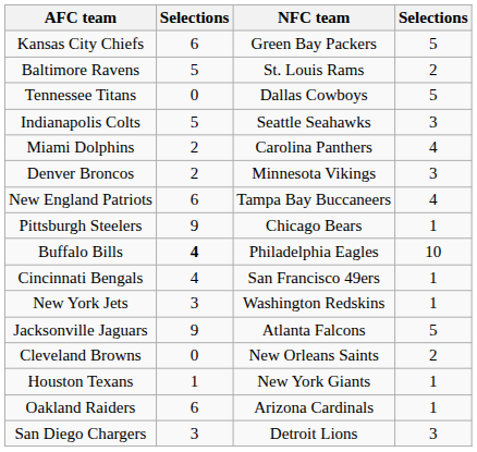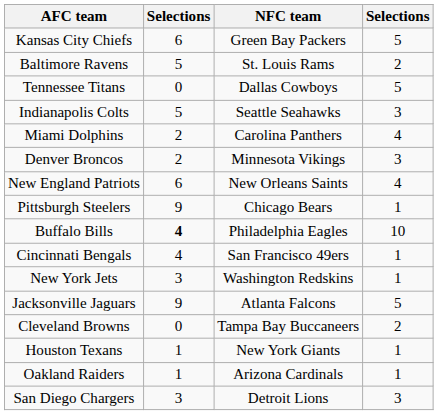New England Patriots | NFC team: Tampa Bay Buccaneers -> New Orleans Saints
Cleveland Browns | NFC team: New Orleans Saints -> Tampa Bay Buccaneers
Oakland Raiders | column 2: 6 -> 1
